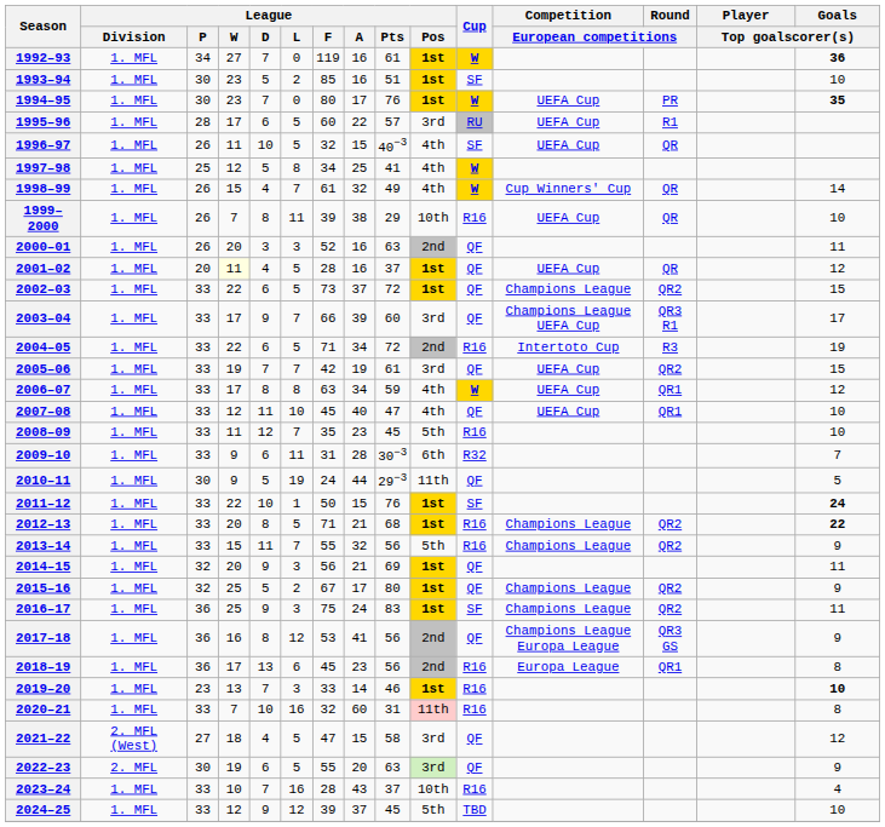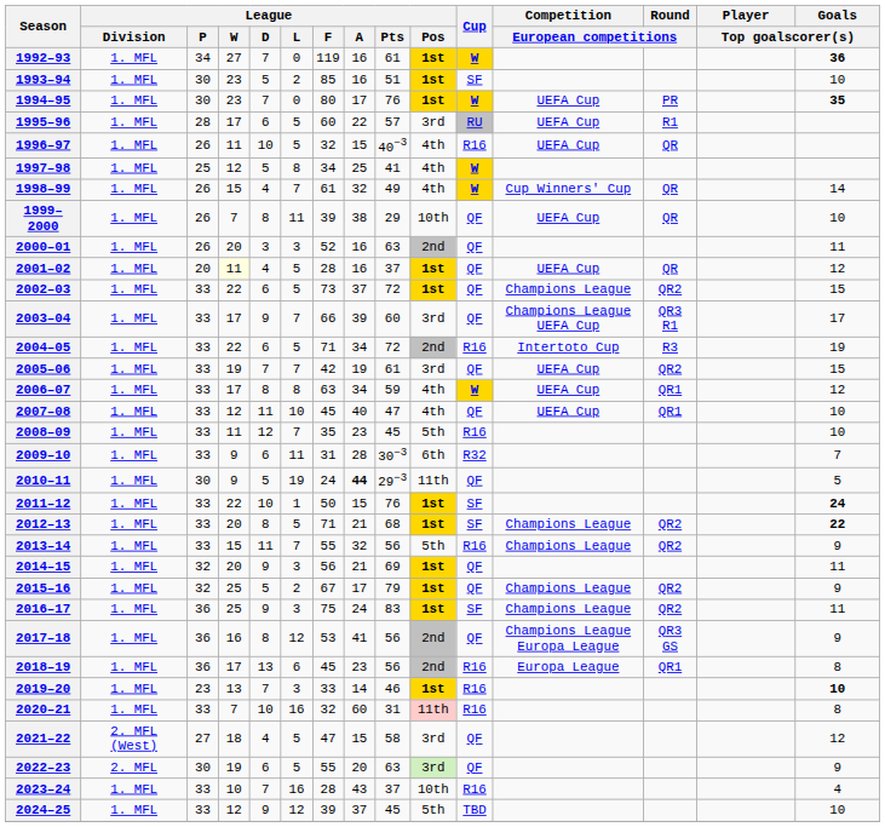1996–97 | Cup: SF -> R16
1999–2000 | Cup: R16 -> QF
2010–11 | League / A: normal -> bold
2012–13 | Cup: R16 -> SF
2015–16 | League / Pts: 80 -> 79
